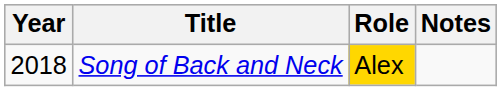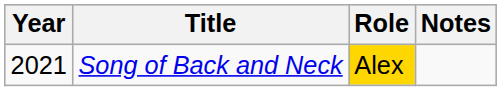Song of Back and Neck | Year: 2018 -> 2021
